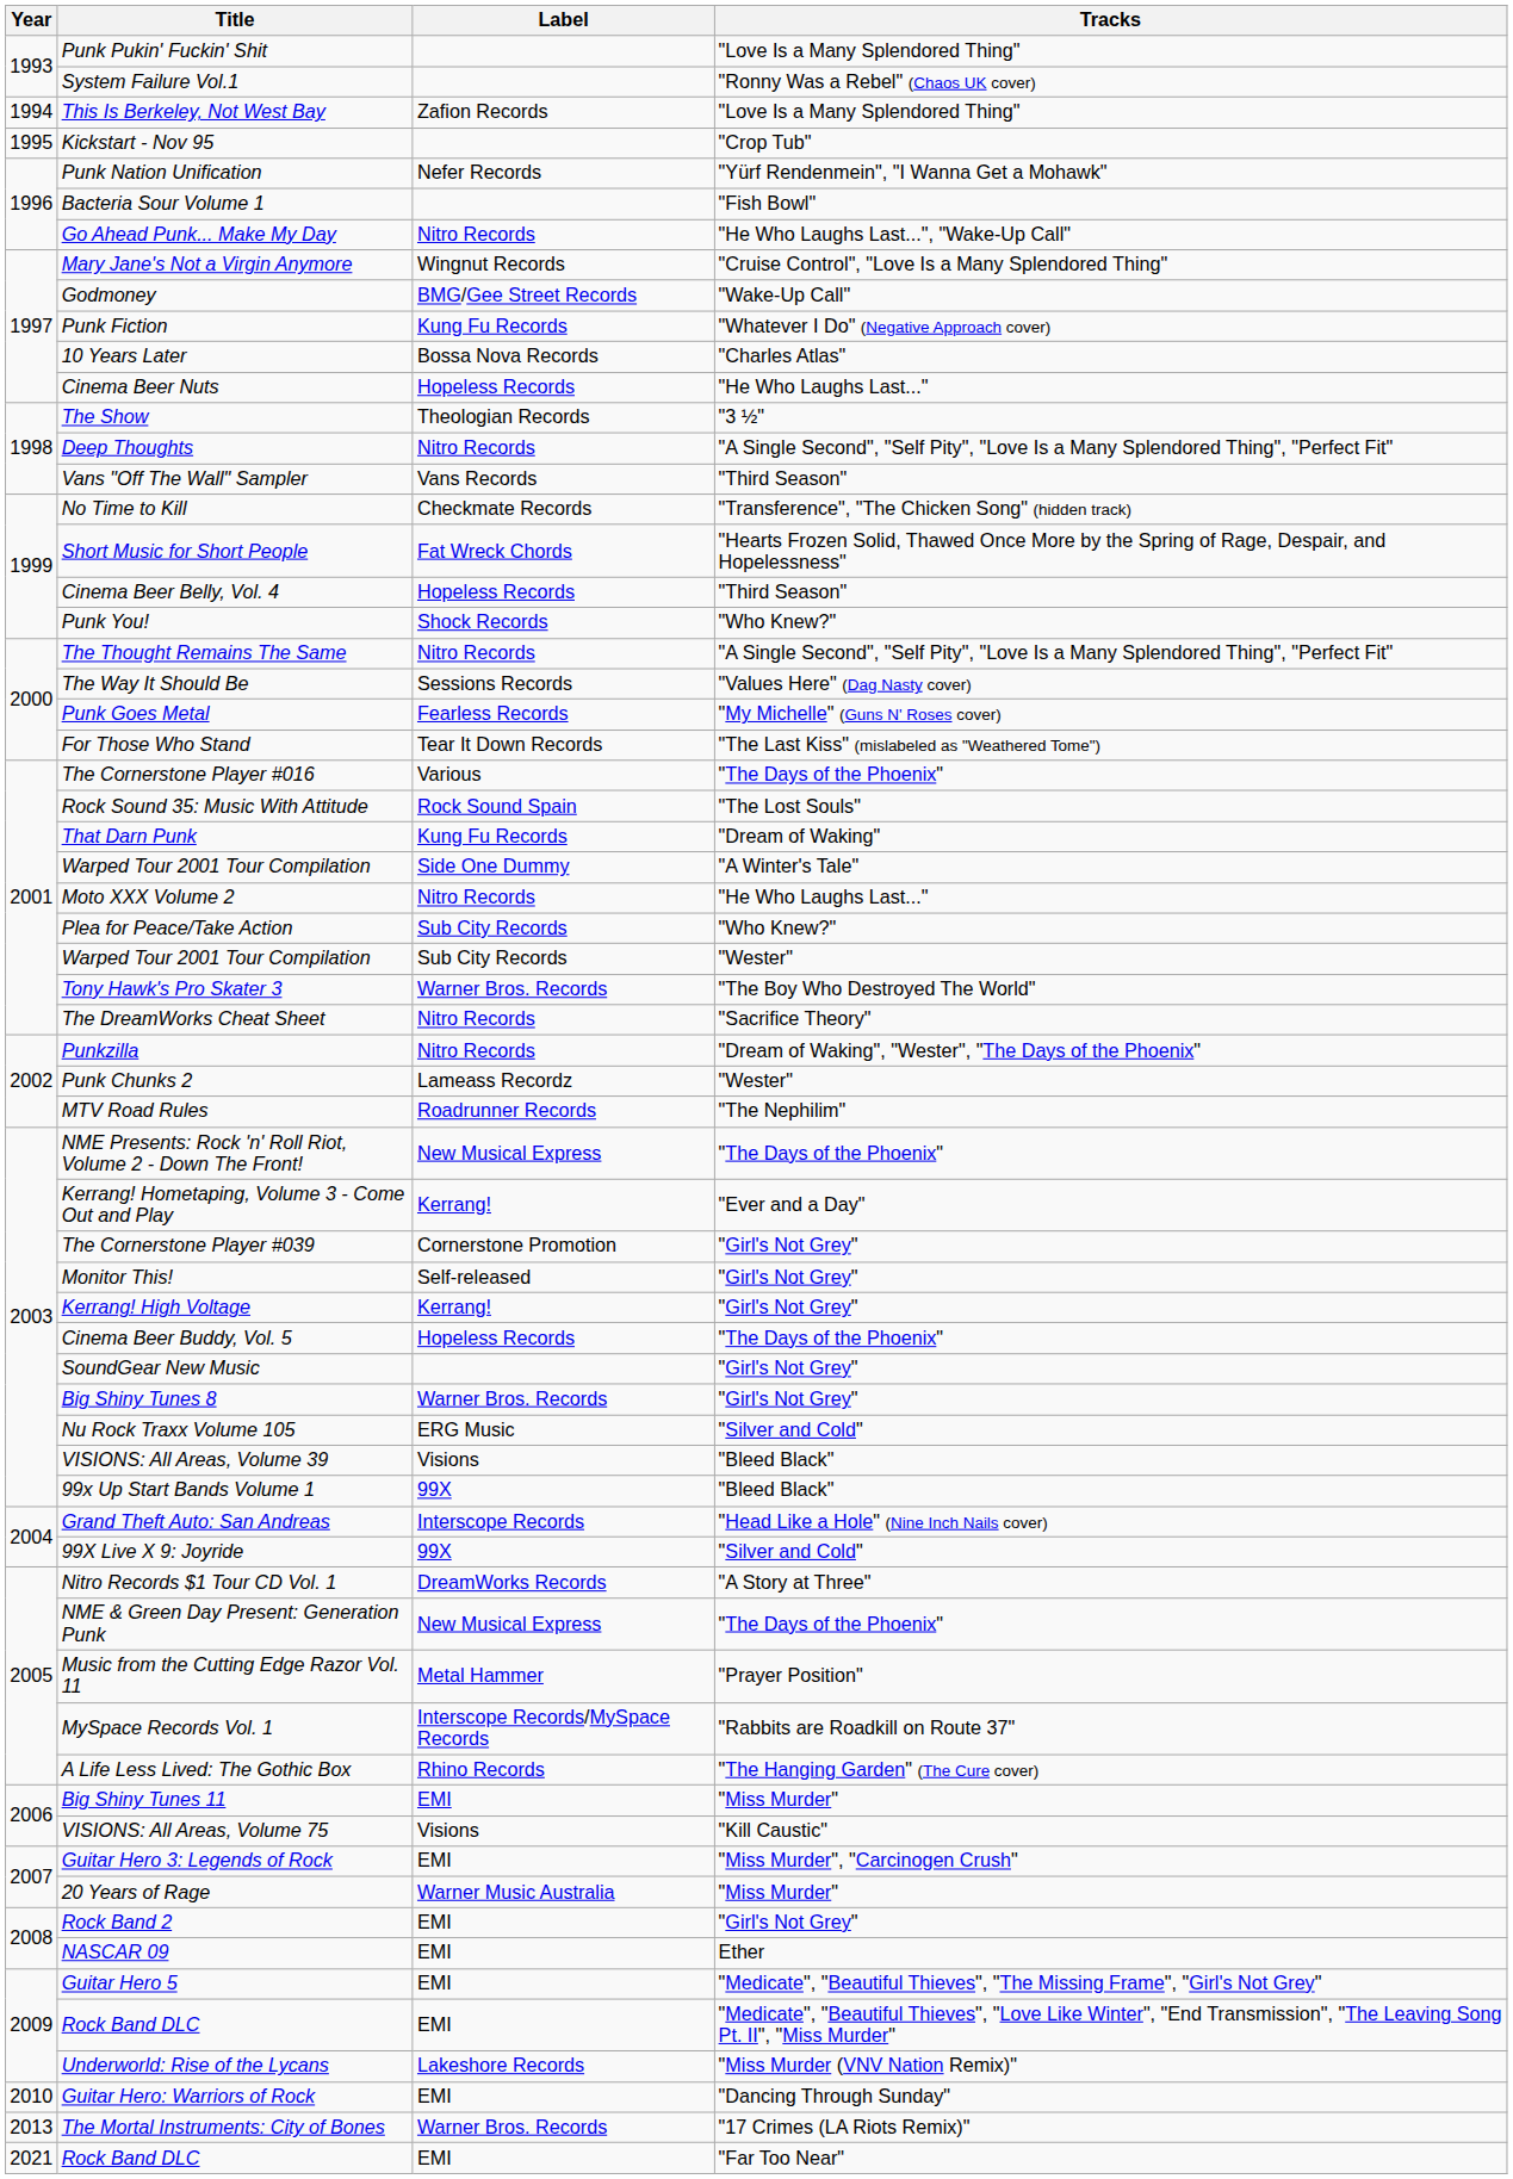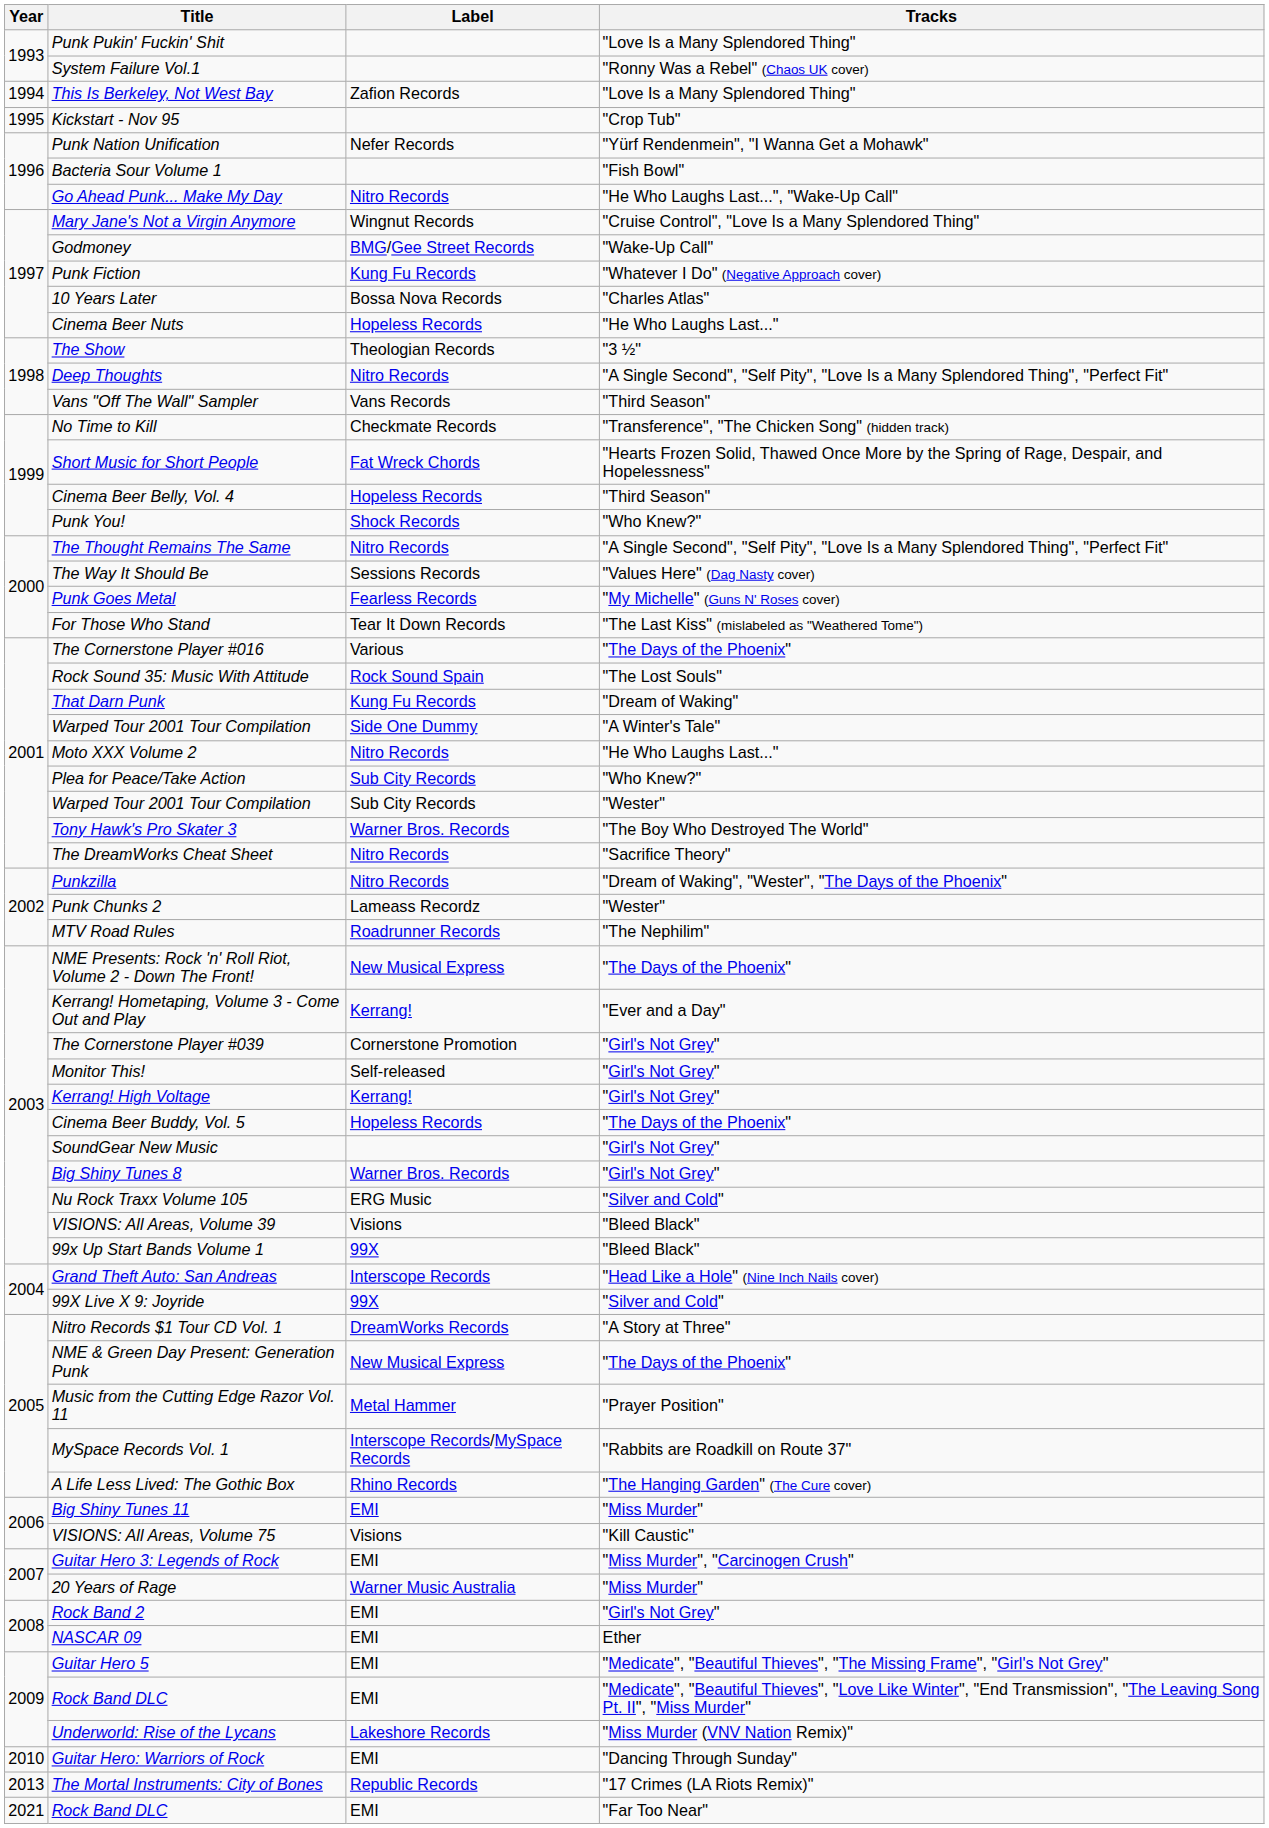The Mortal Instruments: City of Bones | Label: Warner Bros. Records -> Republic Records
